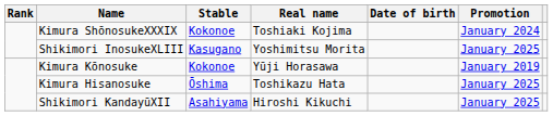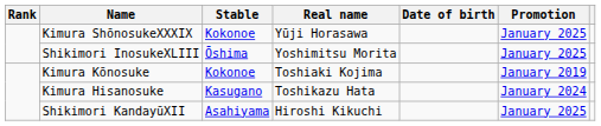Kimura ShōnosukeXXXIX | Real name: Toshiaki Kojima -> Yūji Horasawa
Kimura ShōnosukeXXXIX | Promotion: January 2024 -> January 2025
Shikimori InosukeXLIII | Stable: Kasugano -> Ōshima
Kimura Kōnosuke | Real name: Yūji Horasawa -> Toshiaki Kojima
Kimura Hisanosuke | Stable: Ōshima -> Kasugano
Kimura Hisanosuke | Promotion: January 2025 -> January 2024
